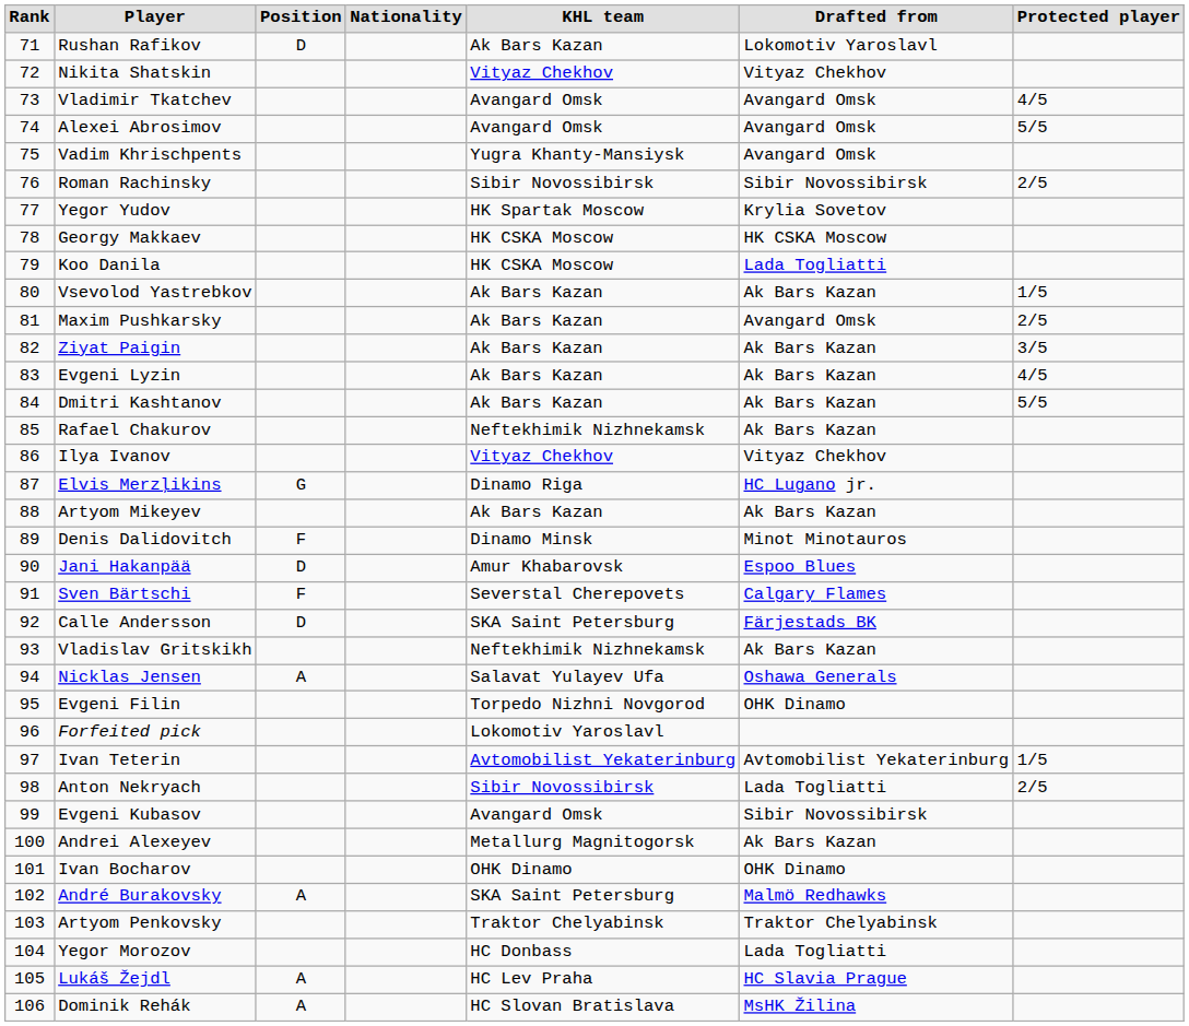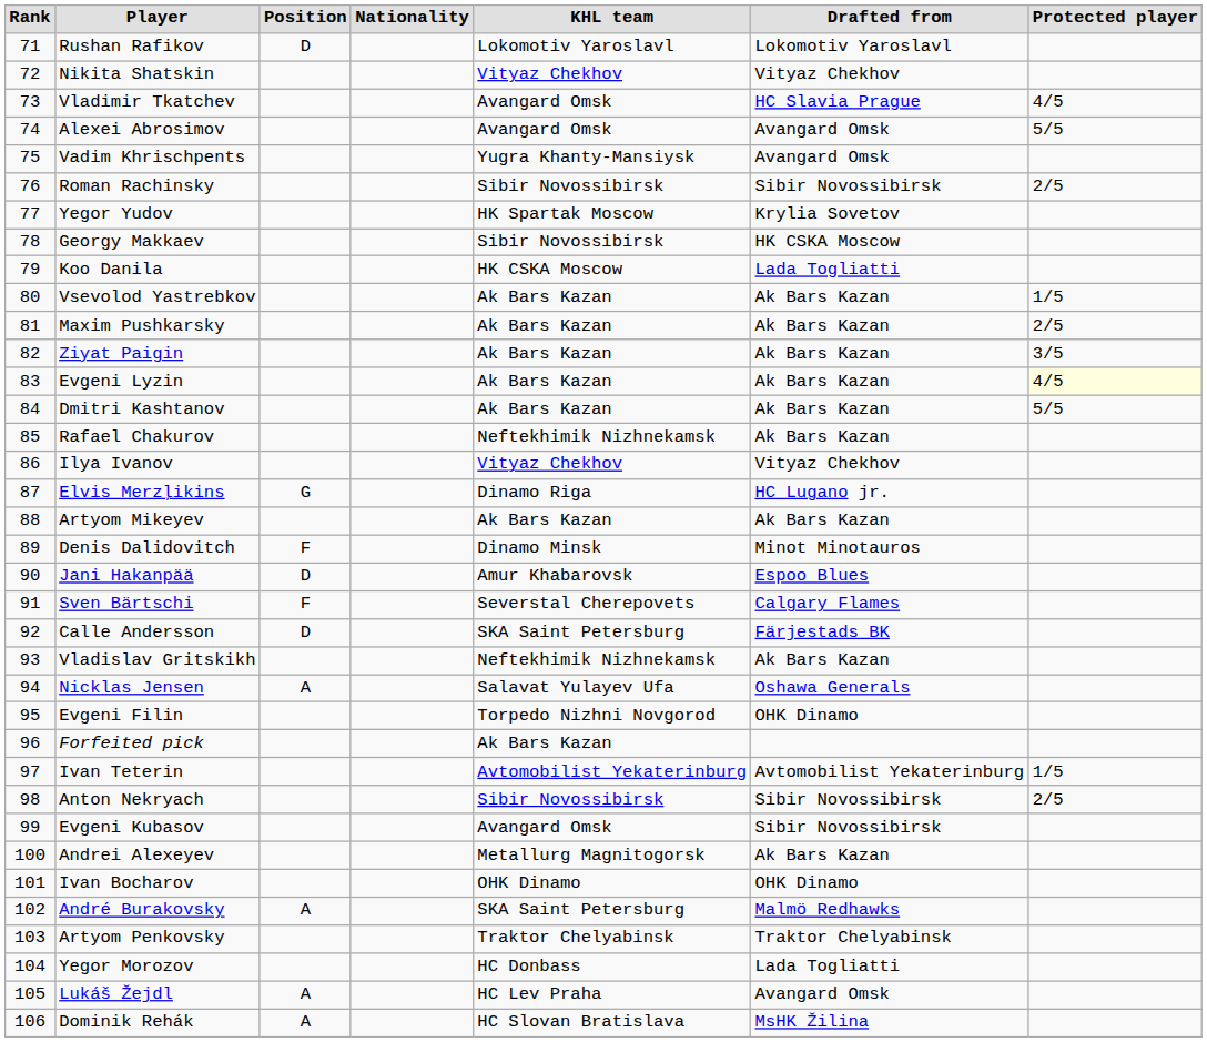Rushan Rafikov | KHL team: Ak Bars Kazan -> Lokomotiv Yaroslavl
Vladimir Tkatchev | Drafted from: Avangard Omsk -> HC Slavia Prague
Georgy Makkaev | KHL team: HK CSKA Moscow -> Sibir Novossibirsk
Maxim Pushkarsky | Drafted from: Avangard Omsk -> Ak Bars Kazan
Evgeni Lyzin | Protected player: no background -> lightyellow background
Forfeited pick | KHL team: Lokomotiv Yaroslavl -> Ak Bars Kazan
Anton Nekryach | Drafted from: Lada Togliatti -> Sibir Novossibirsk
Lukáš Žejdl | Drafted from: HC Slavia Prague -> Avangard Omsk
